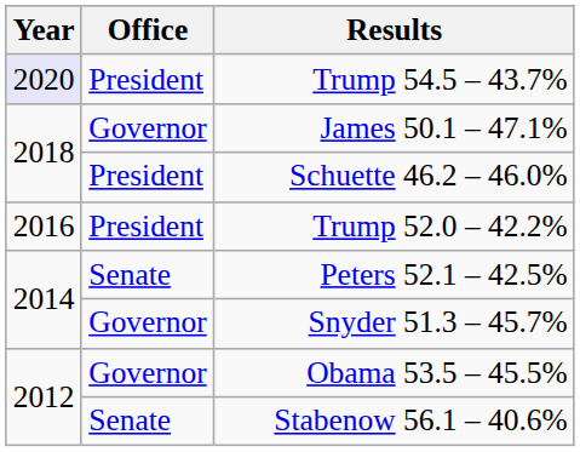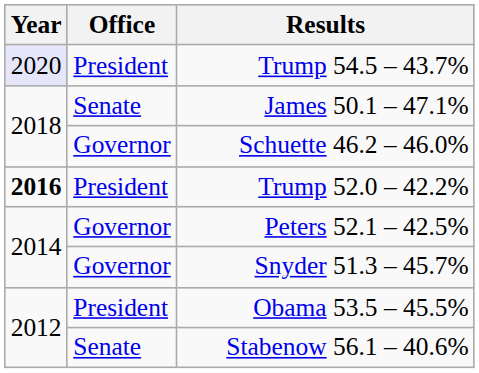James 50.1 – 47.1% | Office: Governor -> Senate
Schuette 46.2 – 46.0% | Office: President -> Governor
Trump 52.0 – 42.2% | Year: normal -> bold
Peters 52.1 – 42.5% | Office: Senate -> Governor
Obama 53.5 – 45.5% | Office: Governor -> President
